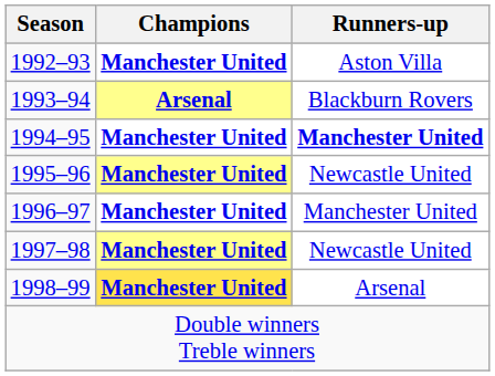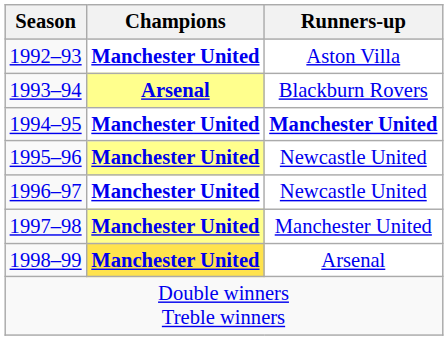1996–97 | Runners-up: Manchester United -> Newcastle United
1997–98 | Runners-up: Newcastle United -> Manchester United
